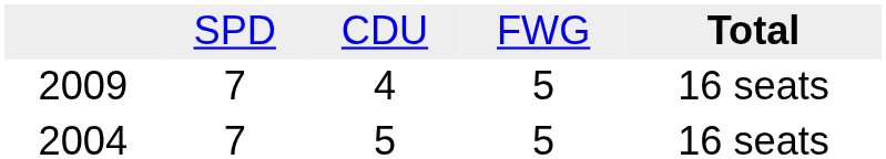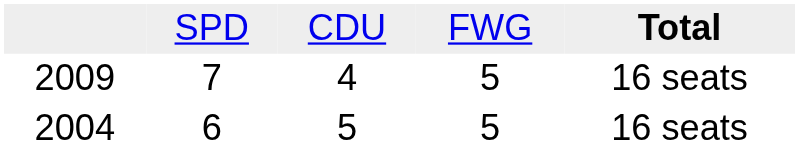2004 | column 2: 7 -> 6
